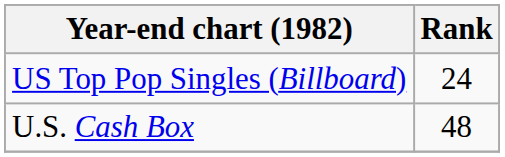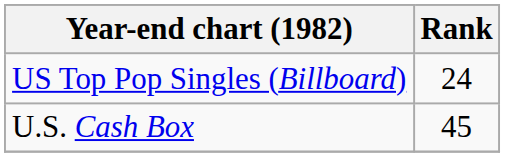U.S. Cash Box | Rank: 48 -> 45
